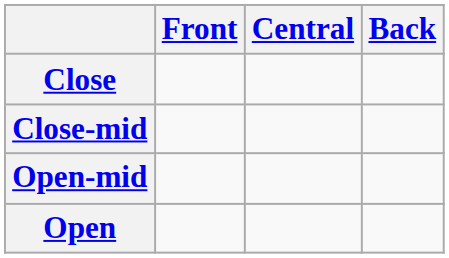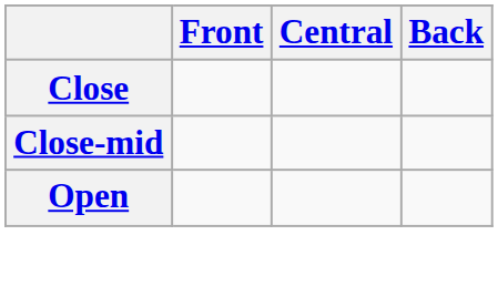- row: Open-mid
